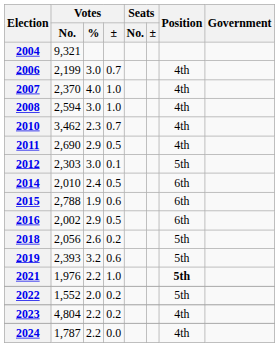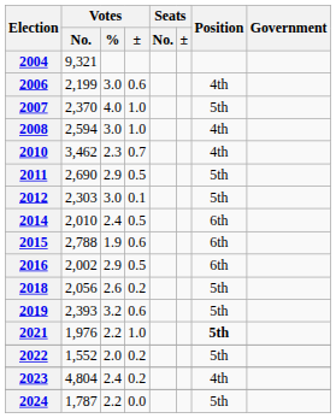2006 | Votes / ±: 0.7 -> 0.6
2007 | Position: 4th -> 5th
2011 | Position: 4th -> 5th
2023 | Votes / %: 2.2 -> 2.4
2024 | Position: 4th -> 5th
